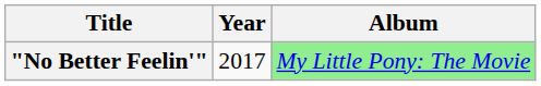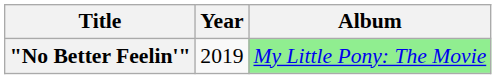"No Better Feelin'" | Year: 2017 -> 2019
